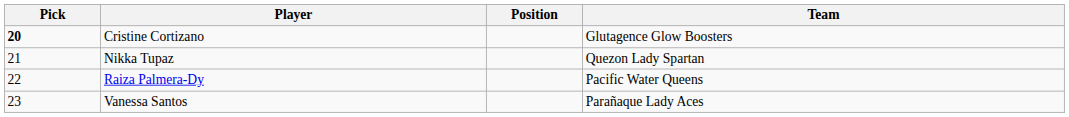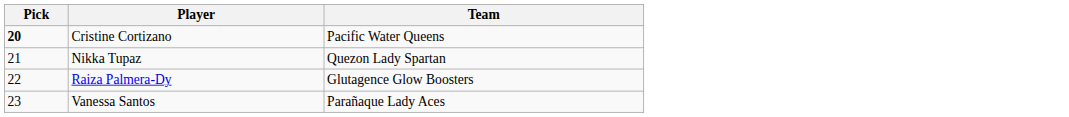- column: Position
Cristine Cortizano | Team: Glutagence Glow Boosters -> Pacific Water Queens
Raiza Palmera-Dy | Team: Pacific Water Queens -> Glutagence Glow Boosters
